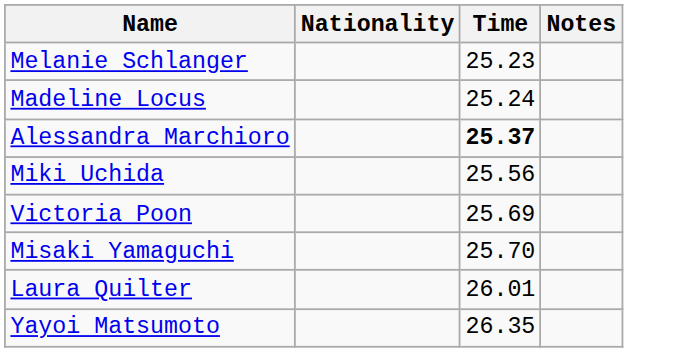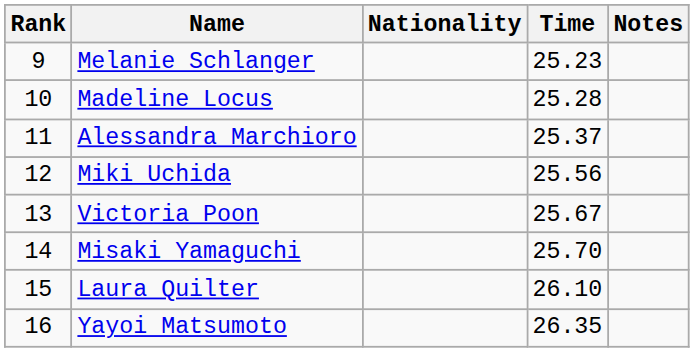+ column: Rank | 9 | 10 | 11 | 12 | 13 | 14 | 15 | 16
Madeline Locus | Time: 25.24 -> 25.28
Alessandra Marchioro | Time: bold -> normal
Victoria Poon | Time: 25.69 -> 25.67
Laura Quilter | Time: 26.01 -> 26.10
